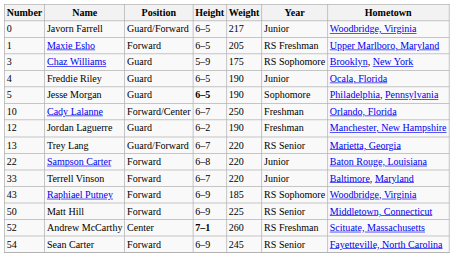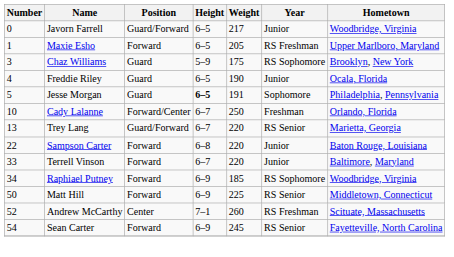Jesse Morgan | Weight: 190 -> 191
- row: 12 | Jordan Laguerre | Guard | 6–2 | 190 | Freshman | Manchester, New Hampshire
Raphiael Putney | Number: 43 -> 34
Andrew McCarthy | Height: bold -> normal
